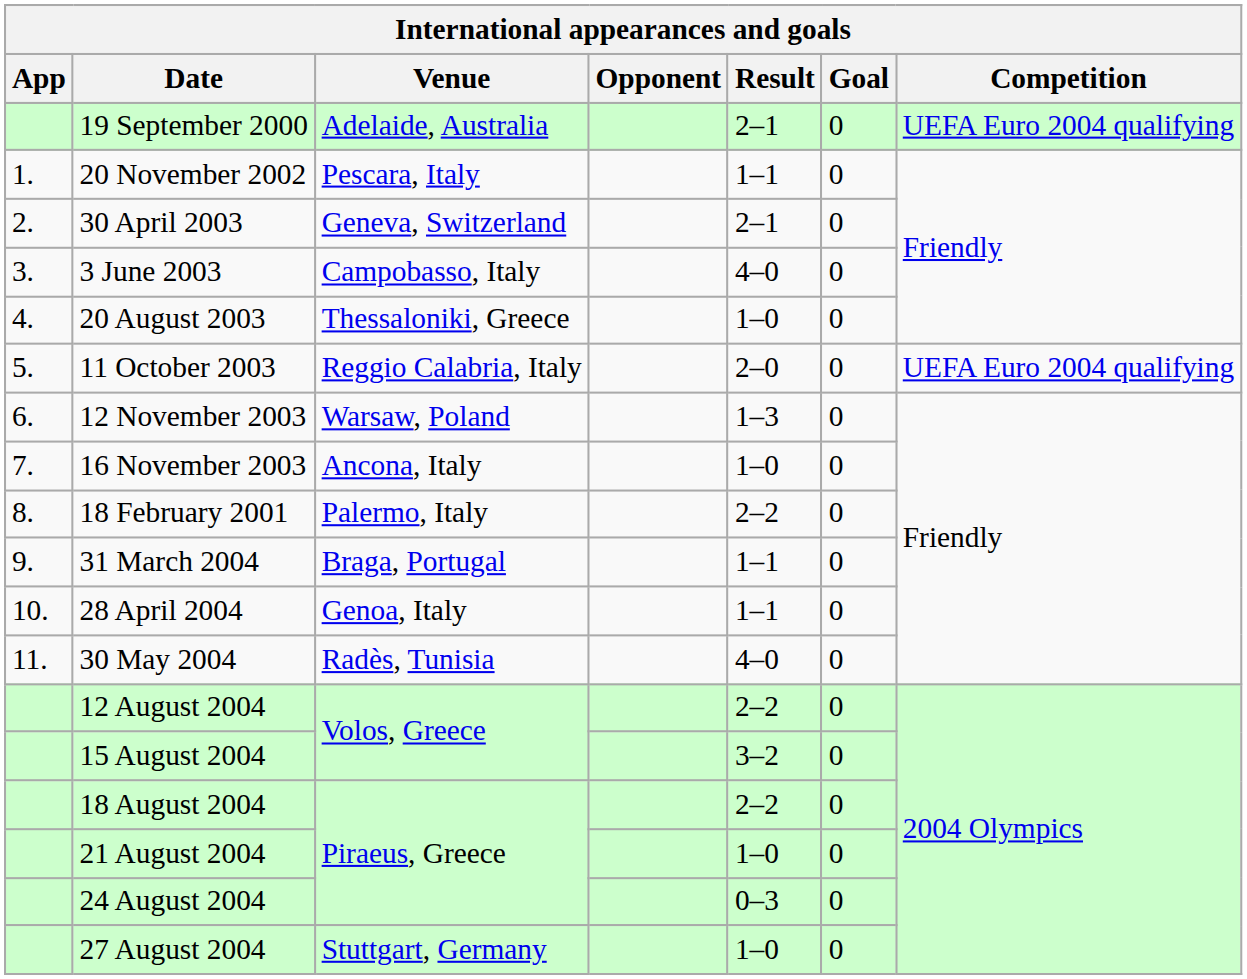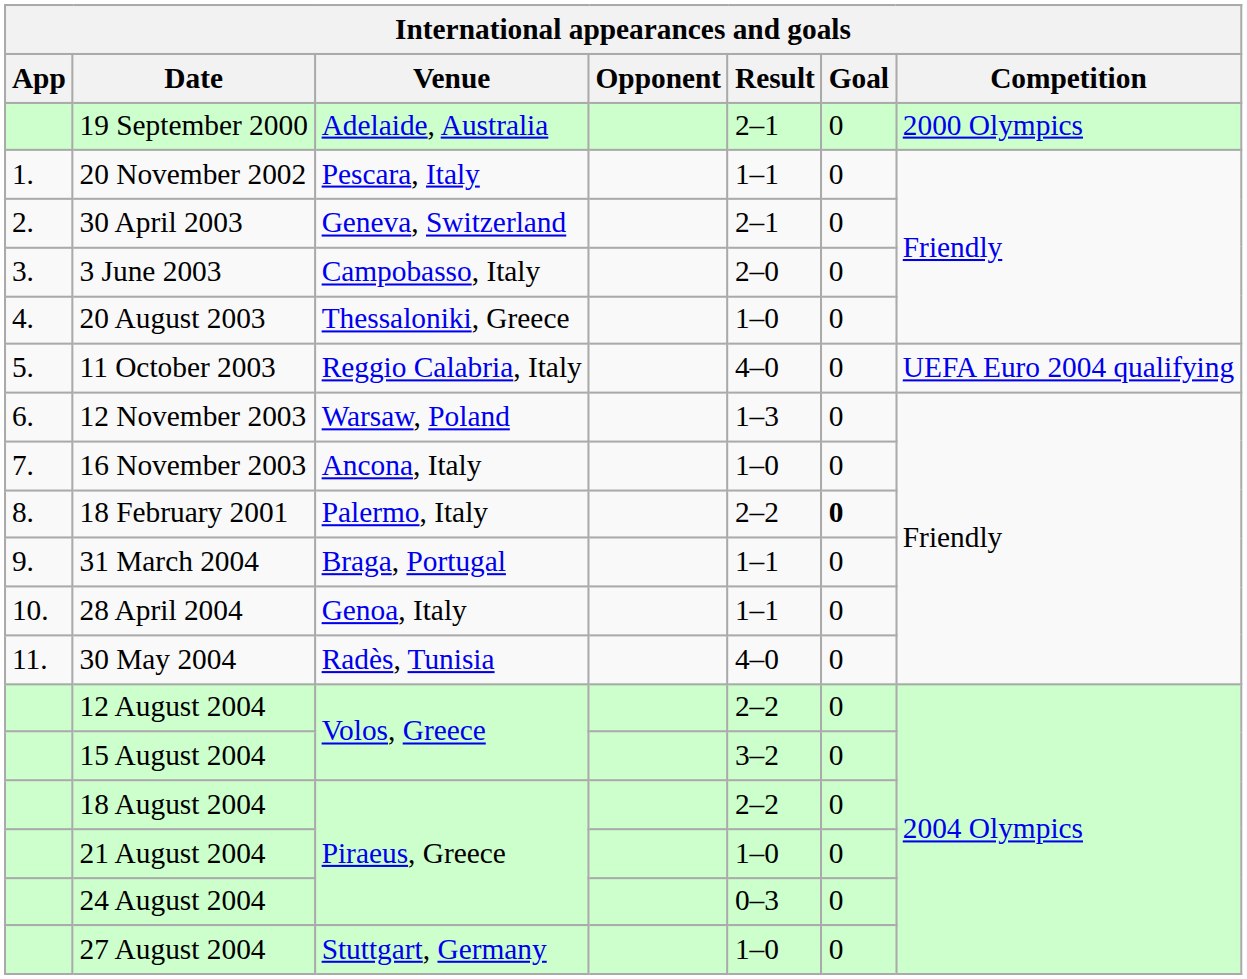19 September 2000 | Competition: UEFA Euro 2004 qualifying -> 2000 Olympics
3 June 2003 | Result: 4–0 -> 2–0
11 October 2003 | Result: 2–0 -> 4–0
18 February 2001 | Goal: normal -> bold
